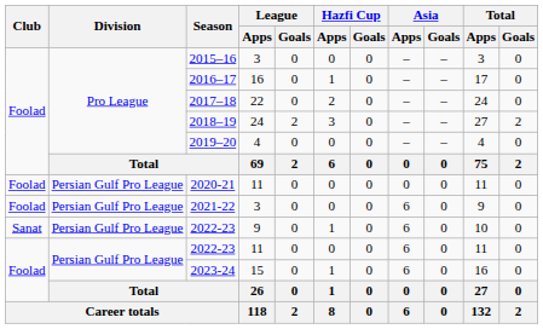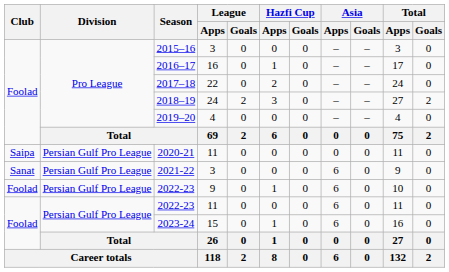2020-21 | Club: Foolad -> Saipa
2021-22 | Club: Foolad -> Sanat
2022-23 / 9 | Club: Sanat -> Foolad
